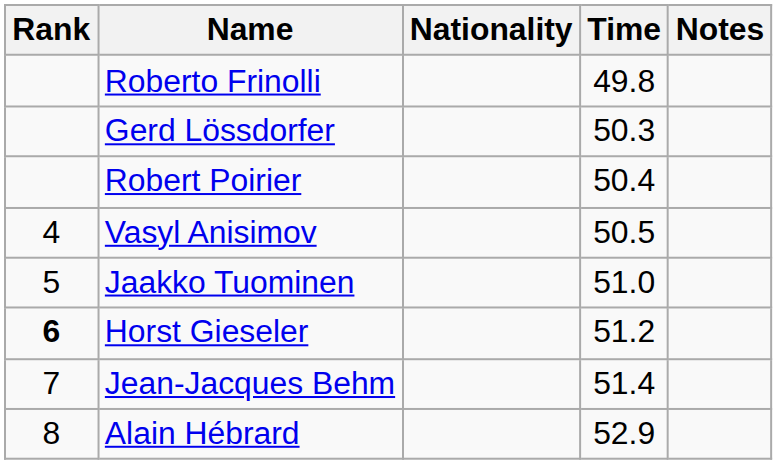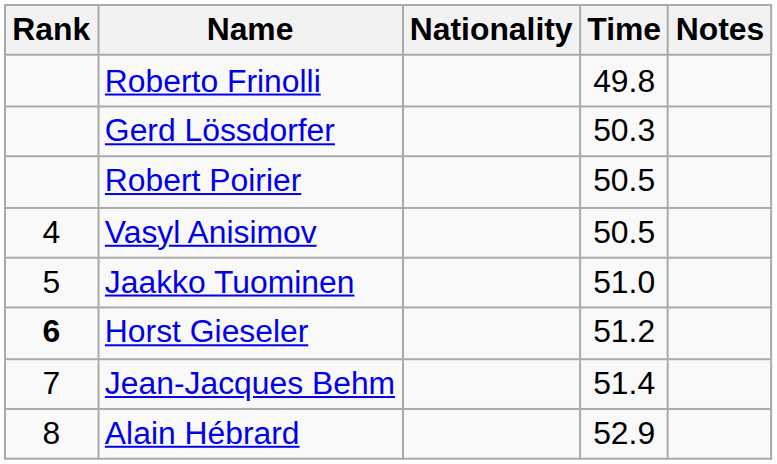Robert Poirier | Time: 50.4 -> 50.5
